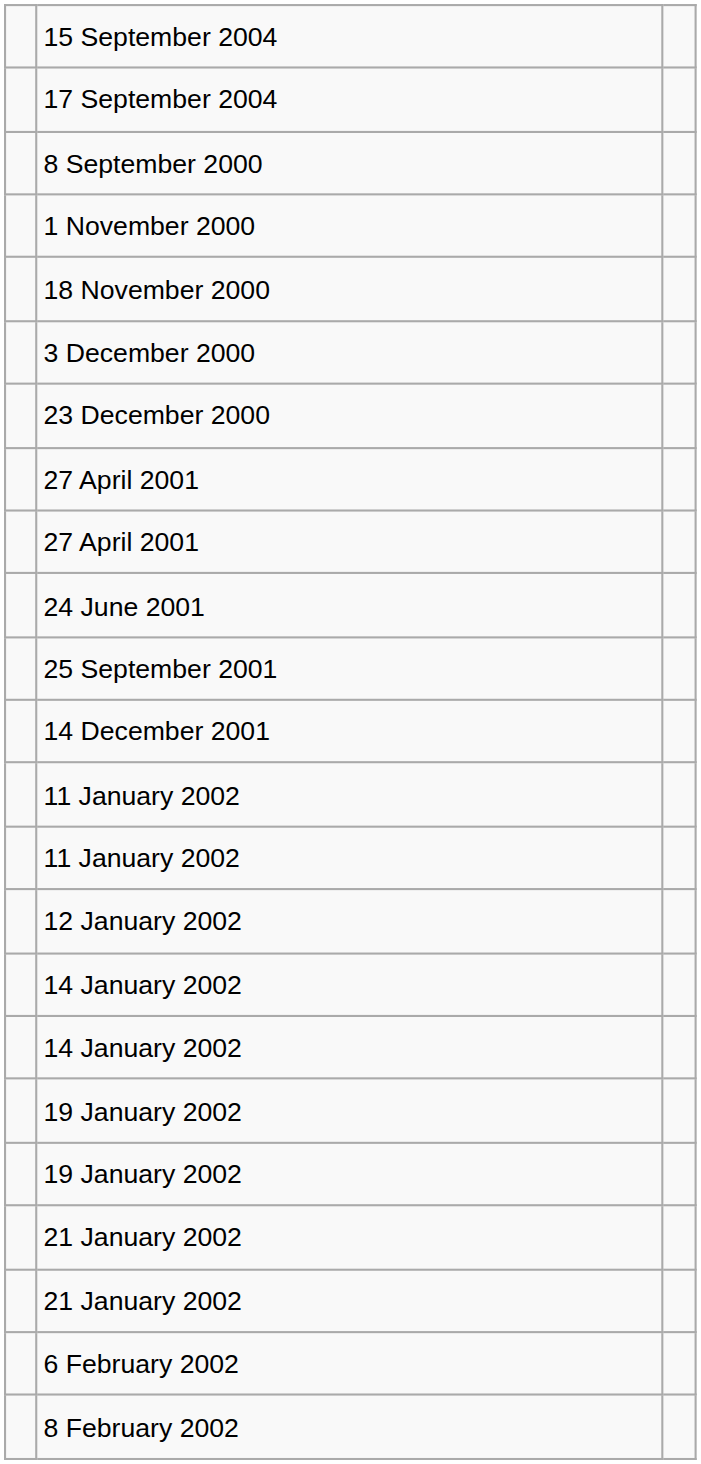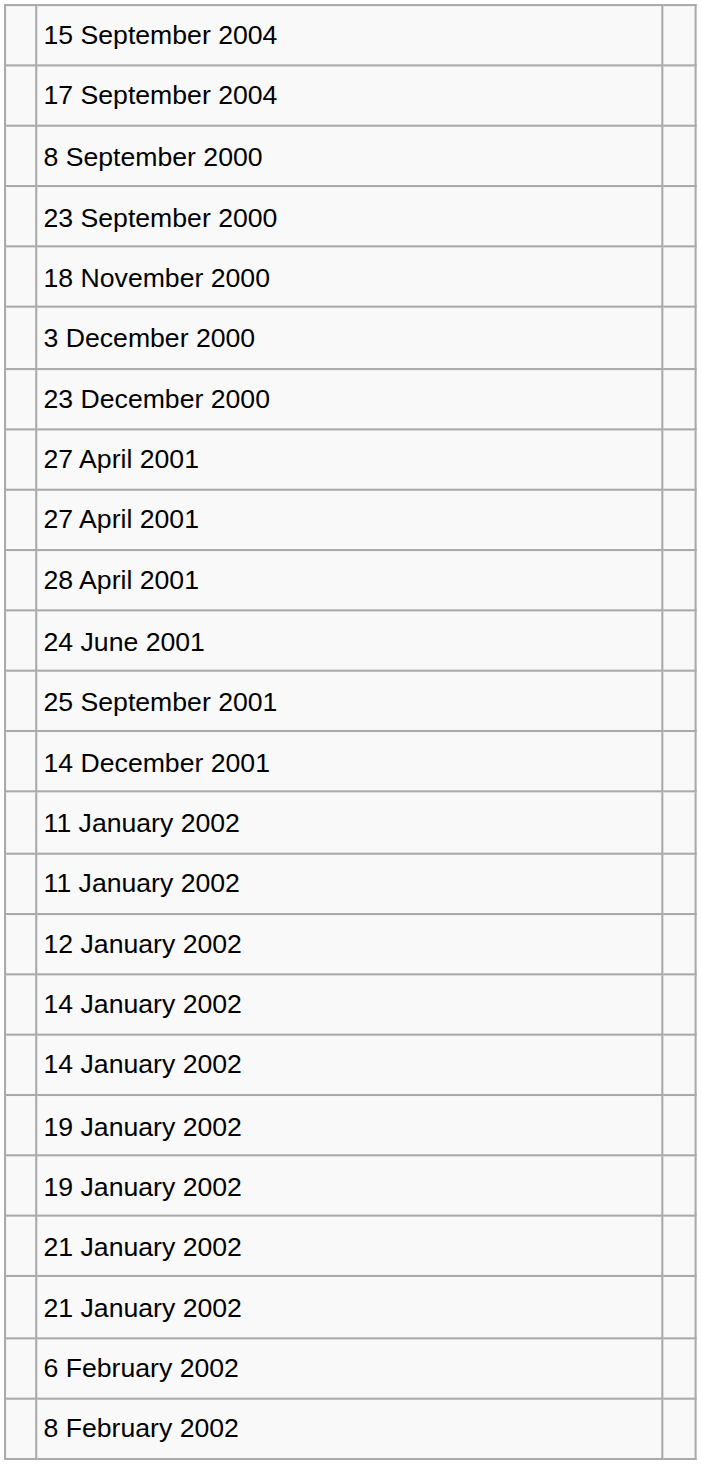+ row: 23 September 2000
- row: 1 November 2000
+ row: 28 April 2001
